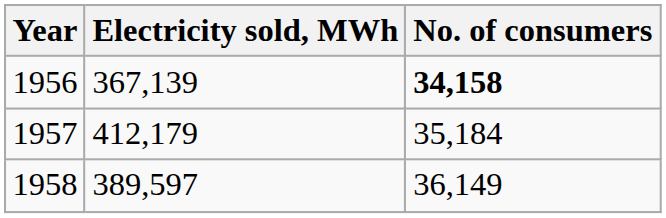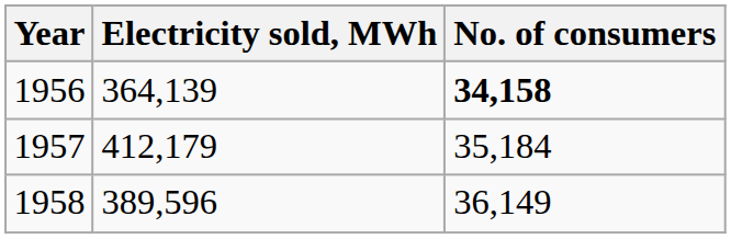1956 | Electricity sold, MWh: 367,139 -> 364,139
1958 | Electricity sold, MWh: 389,597 -> 389,596
